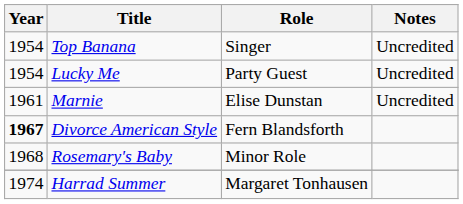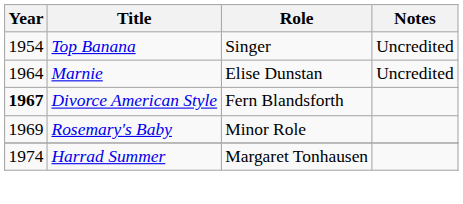- row: 1954 | Lucky Me | Party Guest | Uncredited
Marnie | Year: 1961 -> 1964
Rosemary's Baby | Year: 1968 -> 1969
